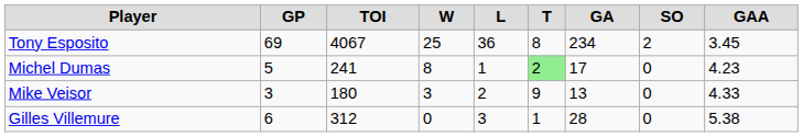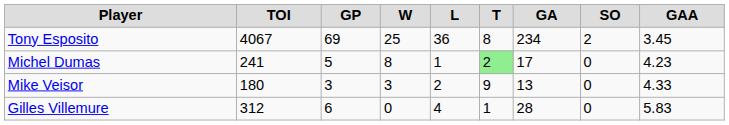columns swapped: GP <-> TOI
Gilles Villemure | L: 3 -> 4
Gilles Villemure | GAA: 5.38 -> 5.83
